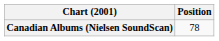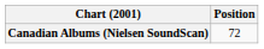Canadian Albums (Nielsen SoundScan) | Position: 78 -> 72
